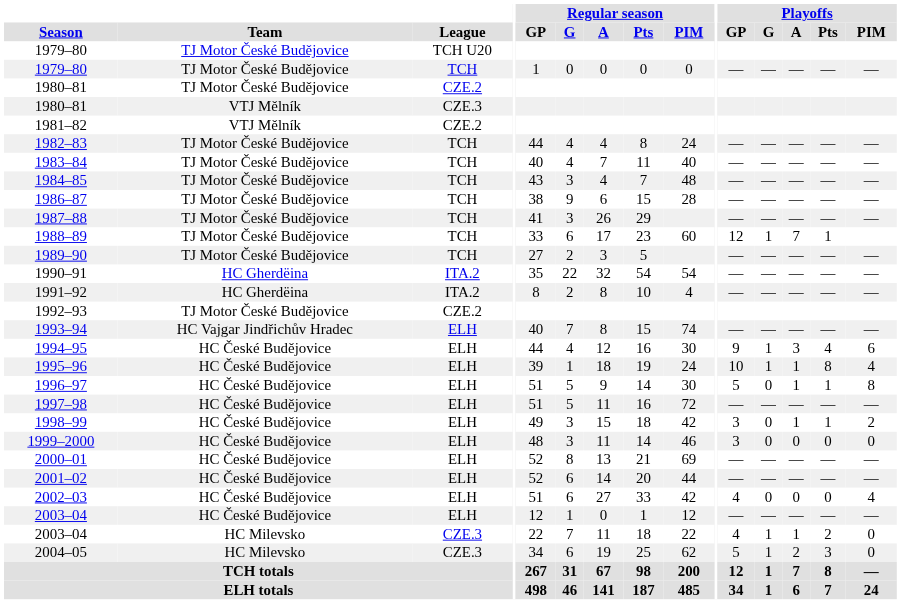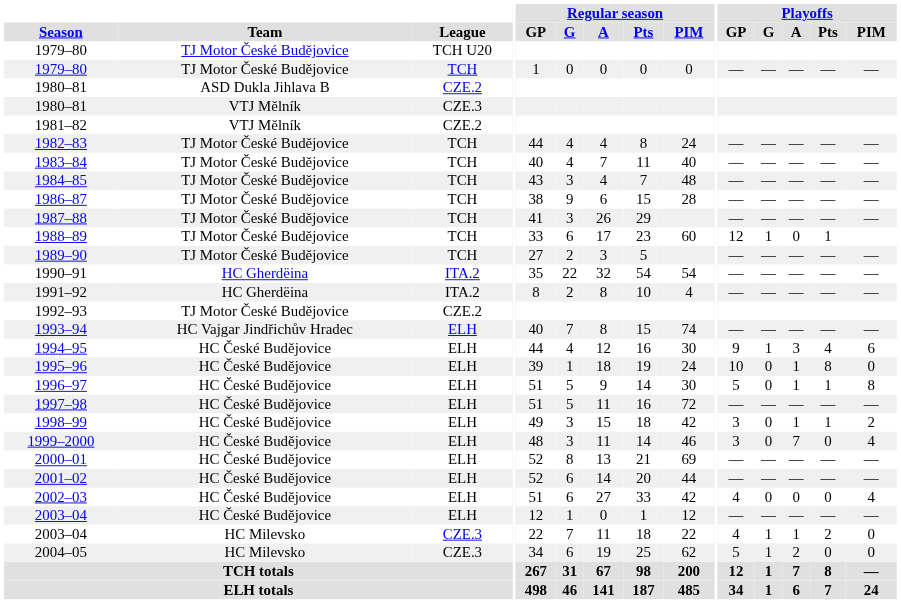1980–81 / CZE.2 | Team: TJ Motor České Budějovice -> ASD Dukla Jihlava B
1988–89 | Playoffs / A: 7 -> 0
1995–96 | Playoffs / G: 1 -> 0
1995–96 | Playoffs / PIM: 4 -> 0
1999–2000 | Playoffs / A: 0 -> 7
1999–2000 | Playoffs / PIM: 0 -> 4
2004–05 | Playoffs / Pts: 3 -> 0
